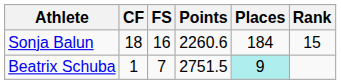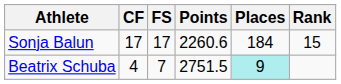Sonja Balun | CF: 18 -> 17
Sonja Balun | FS: 16 -> 17
Beatrix Schuba | CF: 1 -> 4
